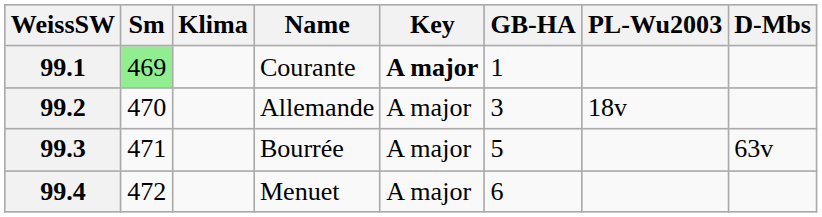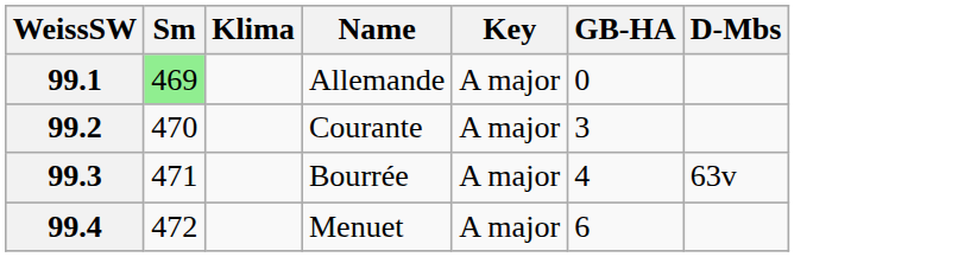- column: PL-Wu2003 | 18v
99.1 | Name: Courante -> Allemande
99.1 | Key: bold -> normal
99.1 | GB-HA: 1 -> 0
99.2 | Name: Allemande -> Courante
99.3 | GB-HA: 5 -> 4
